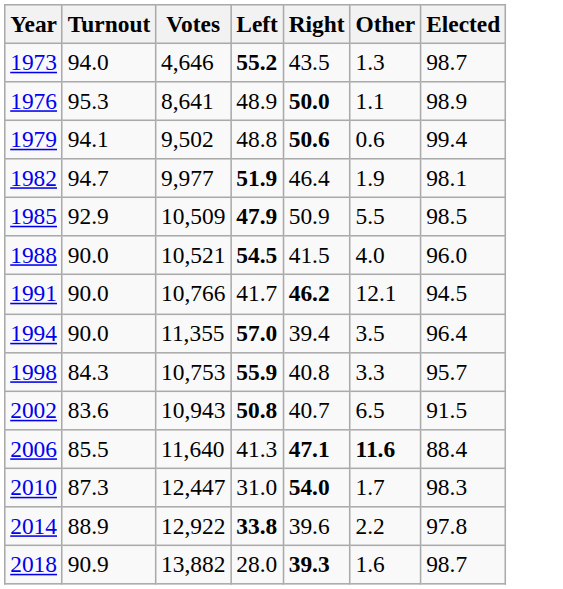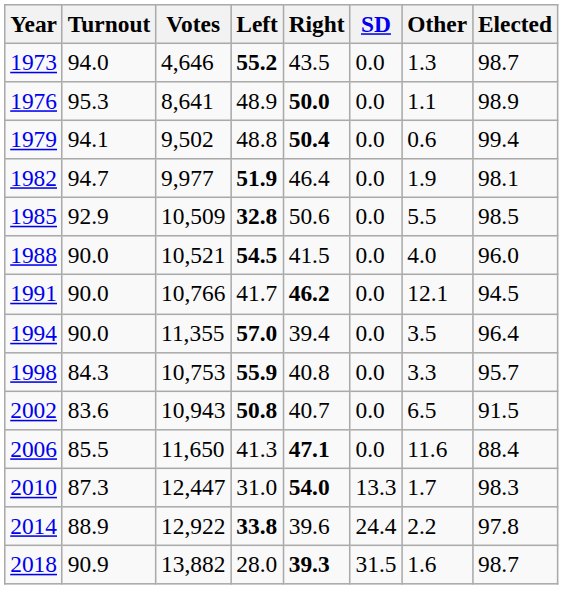+ column: SD | 0.0 | 0.0 | 0.0 | 0.0 | 0.0 | 0.0 | 0.0 | 0.0 | 0.0 | 0.0 | 0.0 | 13.3 | 24.4 | 31.5
1979 | Right: 50.6 -> 50.4
1985 | Left: 47.9 -> 32.8
1985 | Right: 50.9 -> 50.6
2006 | Votes: 11,640 -> 11,650
2006 | Other: bold -> normal
